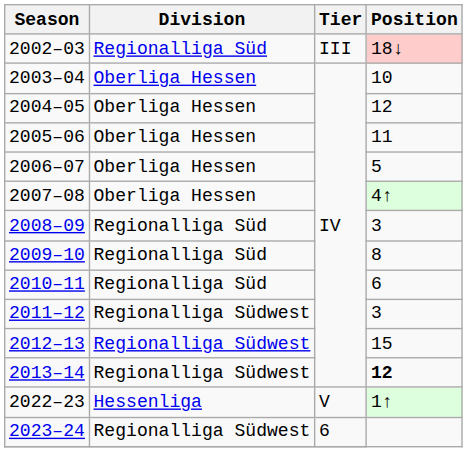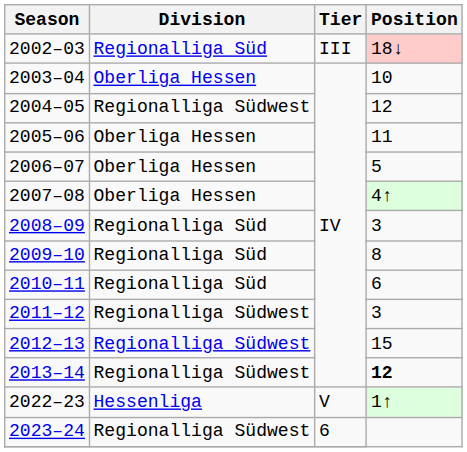2004–05 | Division: Oberliga Hessen -> Regionalliga Südwest
